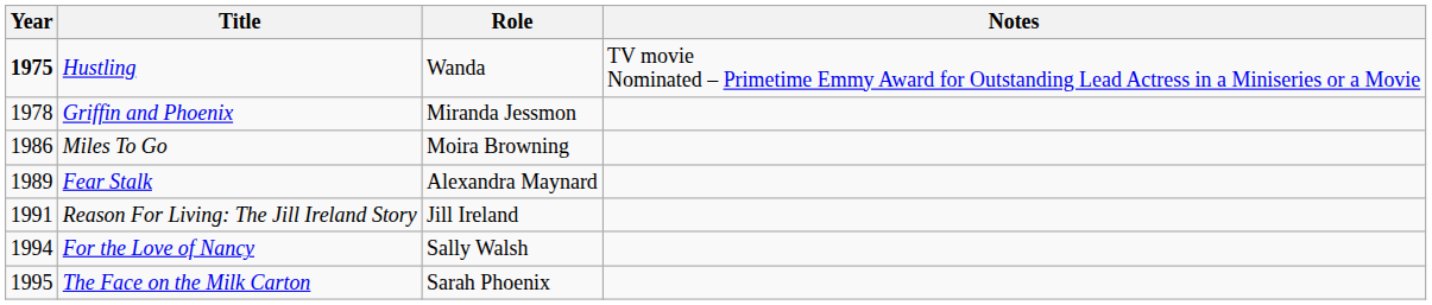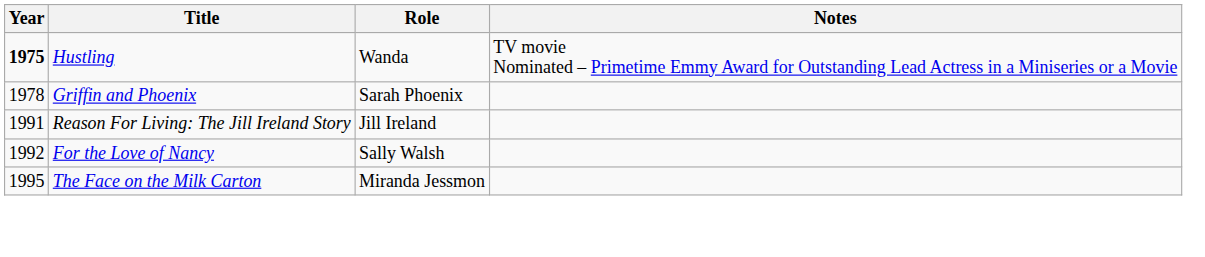Griffin and Phoenix | Role: Miranda Jessmon -> Sarah Phoenix
- row: 1986 | Miles To Go | Moira Browning
- row: 1989 | Fear Stalk | Alexandra Maynard
For the Love of Nancy | Year: 1994 -> 1992
The Face on the Milk Carton | Role: Sarah Phoenix -> Miranda Jessmon
